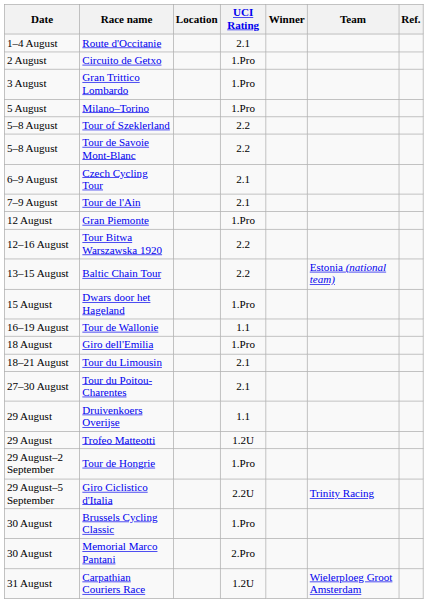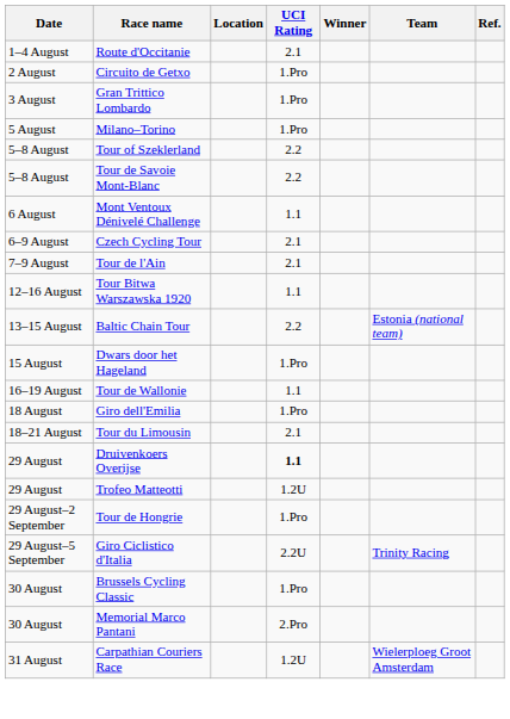+ row: 6 August | Mont Ventoux Dénivelé Challenge | 1.1
- row: 12 August | Gran Piemonte | 1.Pro
Tour Bitwa Warszawska 1920 | UCI Rating: 2.2 -> 1.1
- row: 27–30 August | Tour du Poitou-Charentes | 2.1
Druivenkoers Overijse | UCI Rating: normal -> bold
